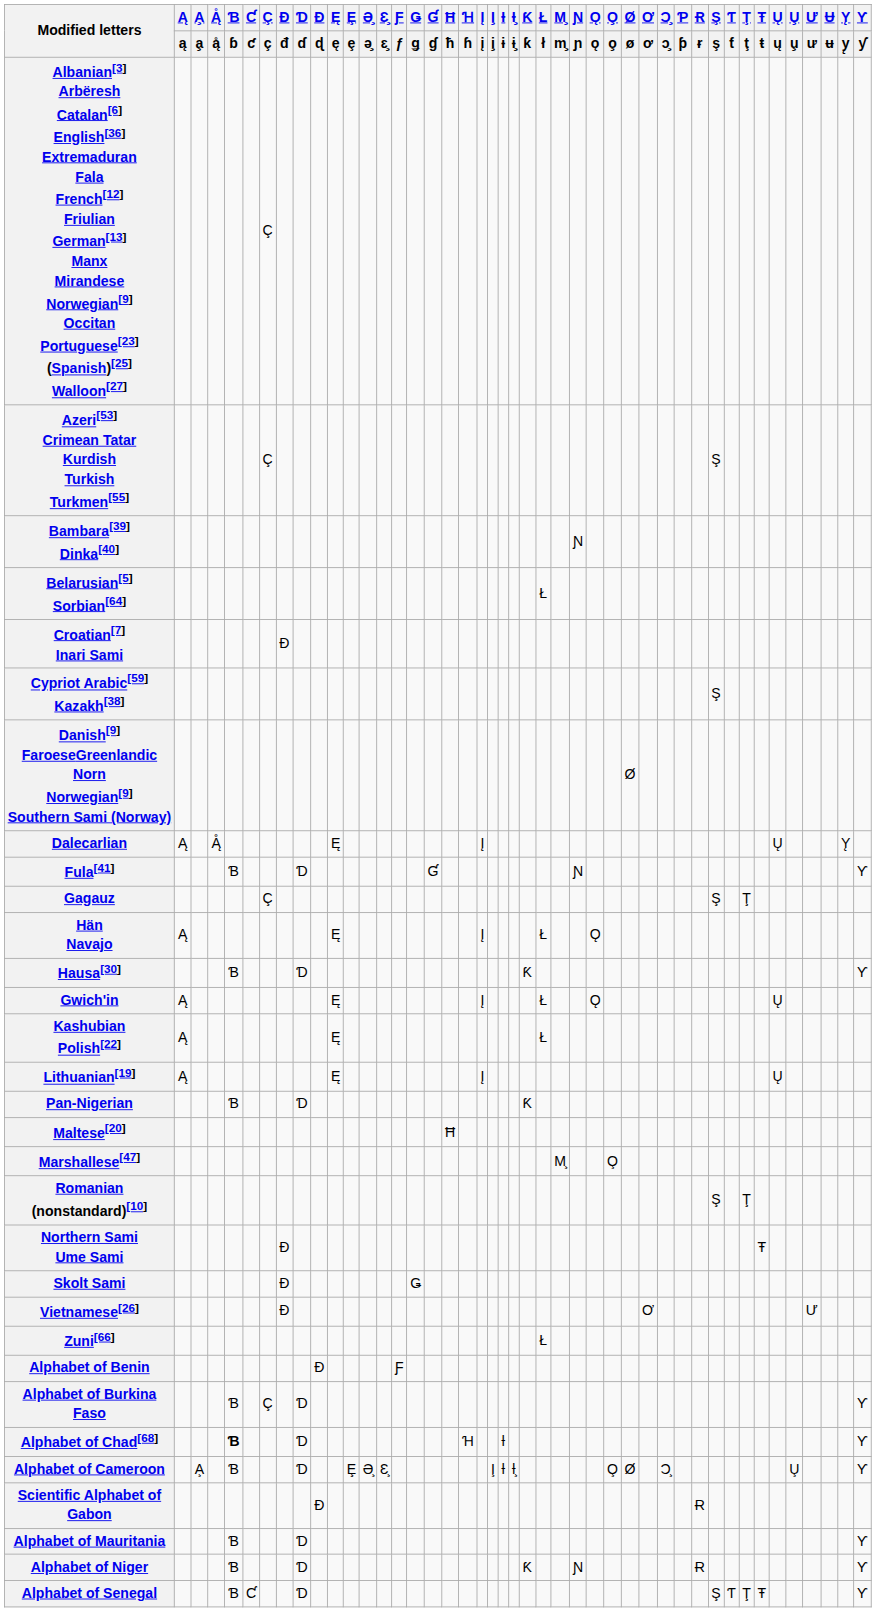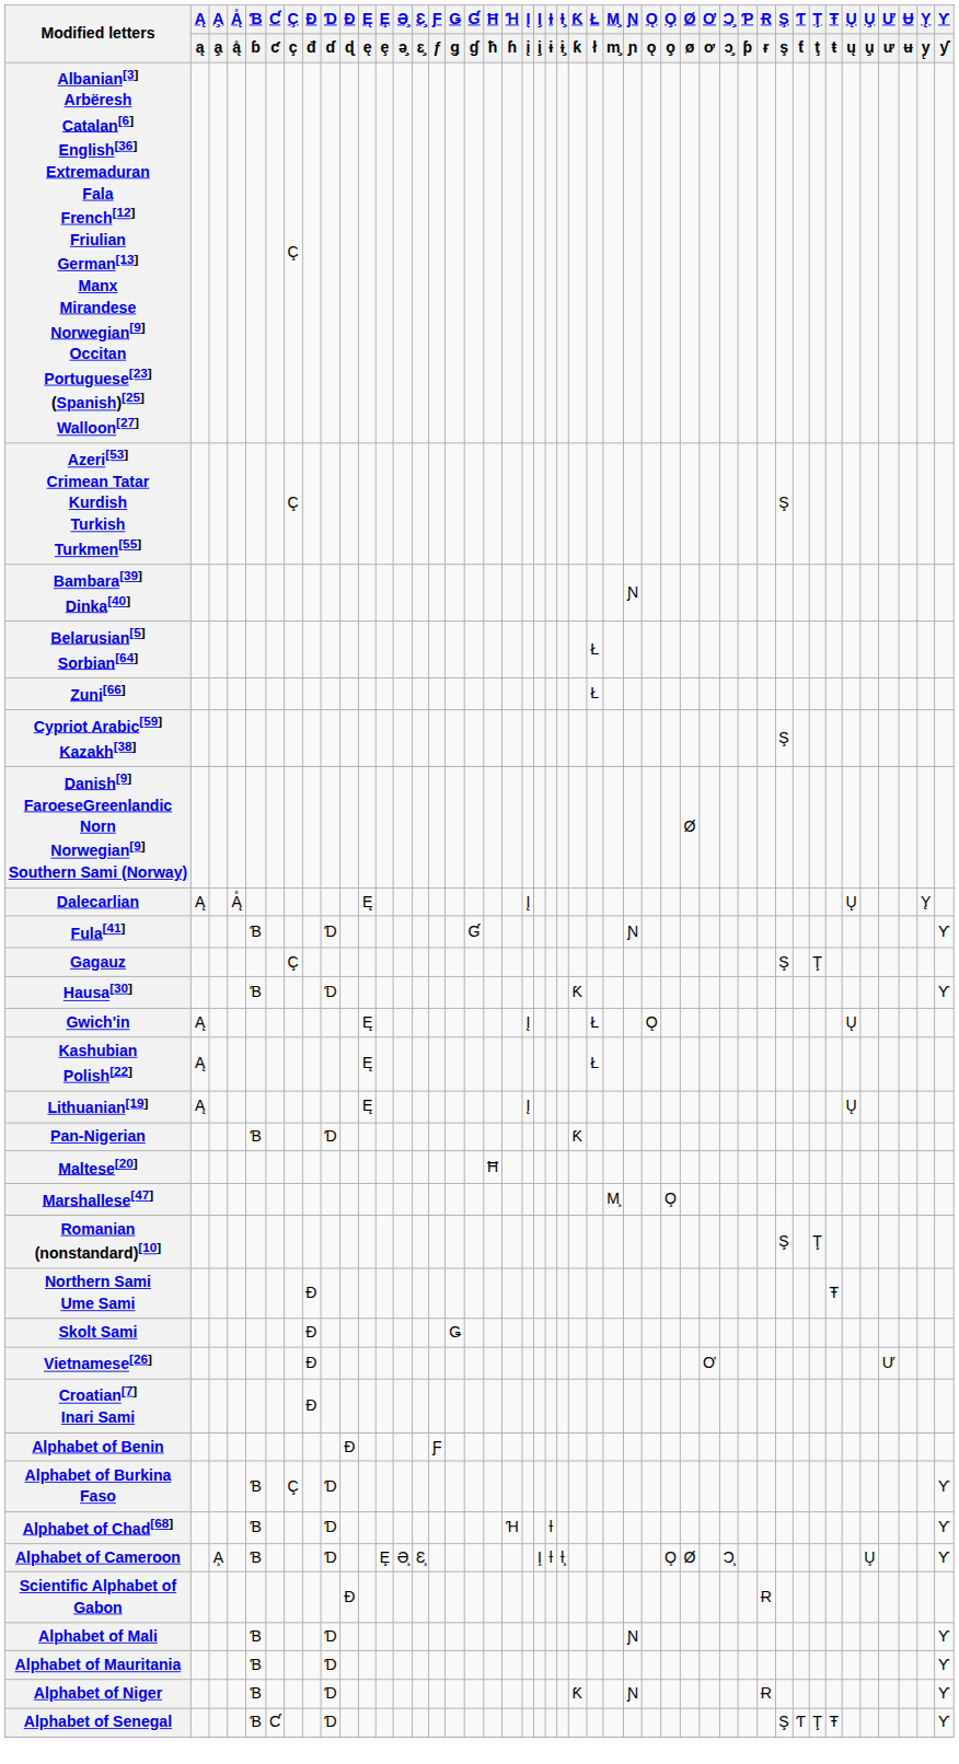rows swapped: Croatian[7] Inari Sami <-> Zuni[66]
- row: Hän Navajo | Ą | Ę | Į | Ł | Ǫ
Alphabet of Chad[68] | Ɓ / ɓ: bold -> normal
+ row: Alphabet of Mali | Ɓ | Ɗ | Ɲ | Ƴ
